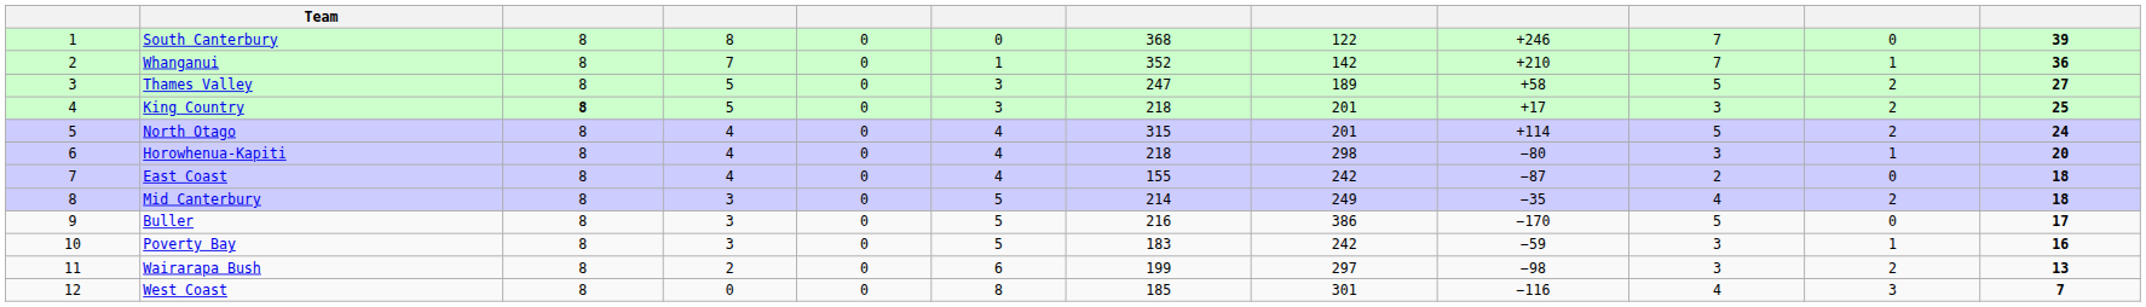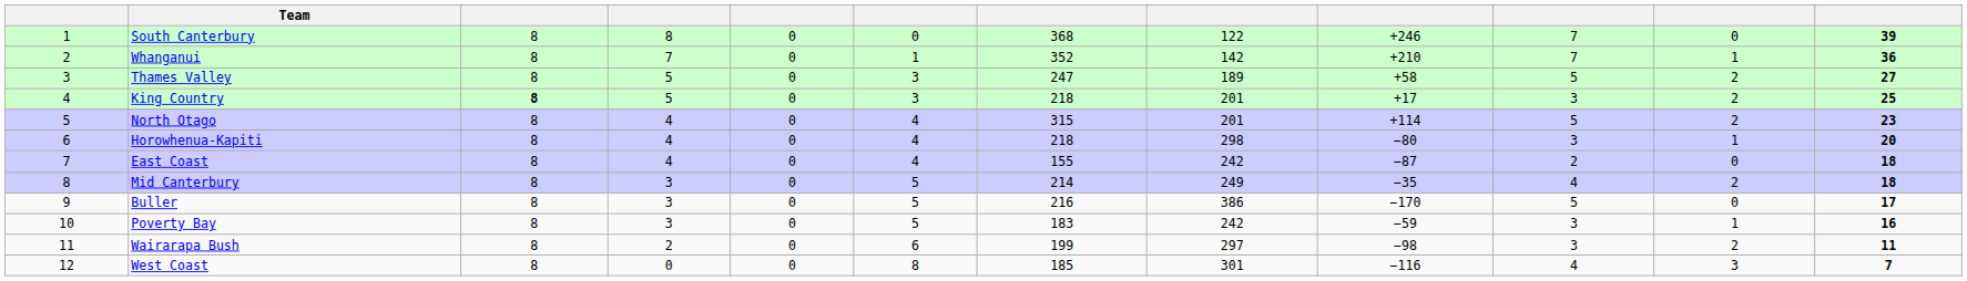North Otago | column 12: 24 -> 23
Wairarapa Bush | column 12: 13 -> 11
